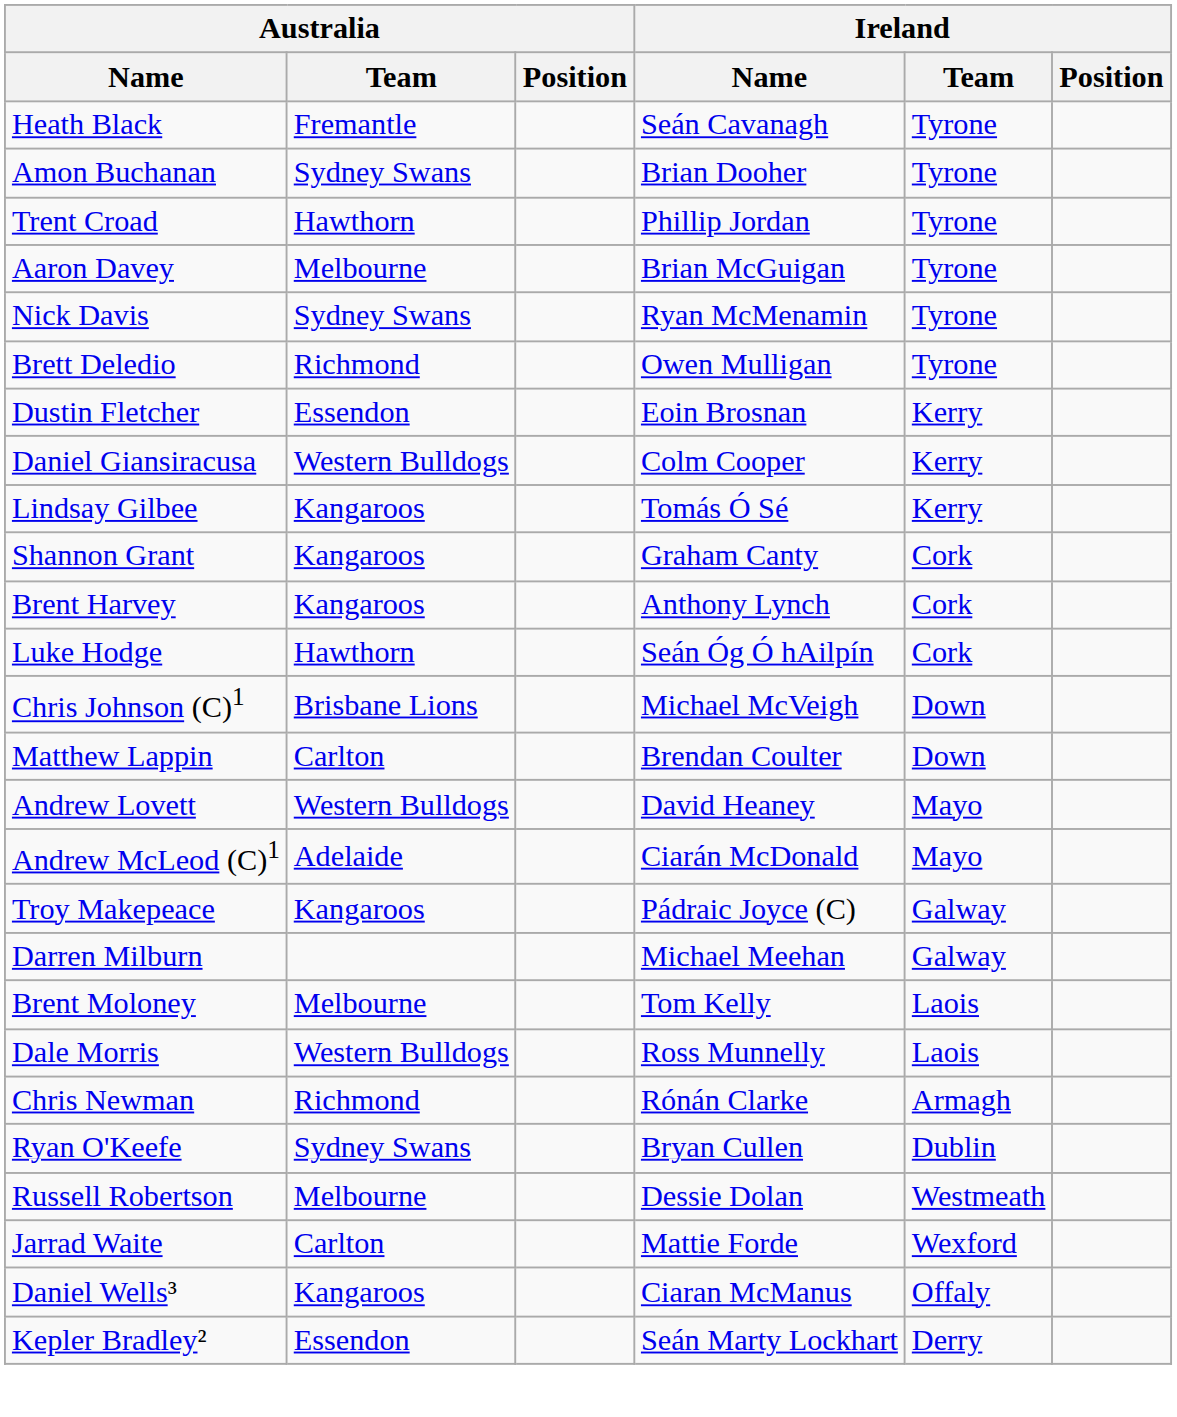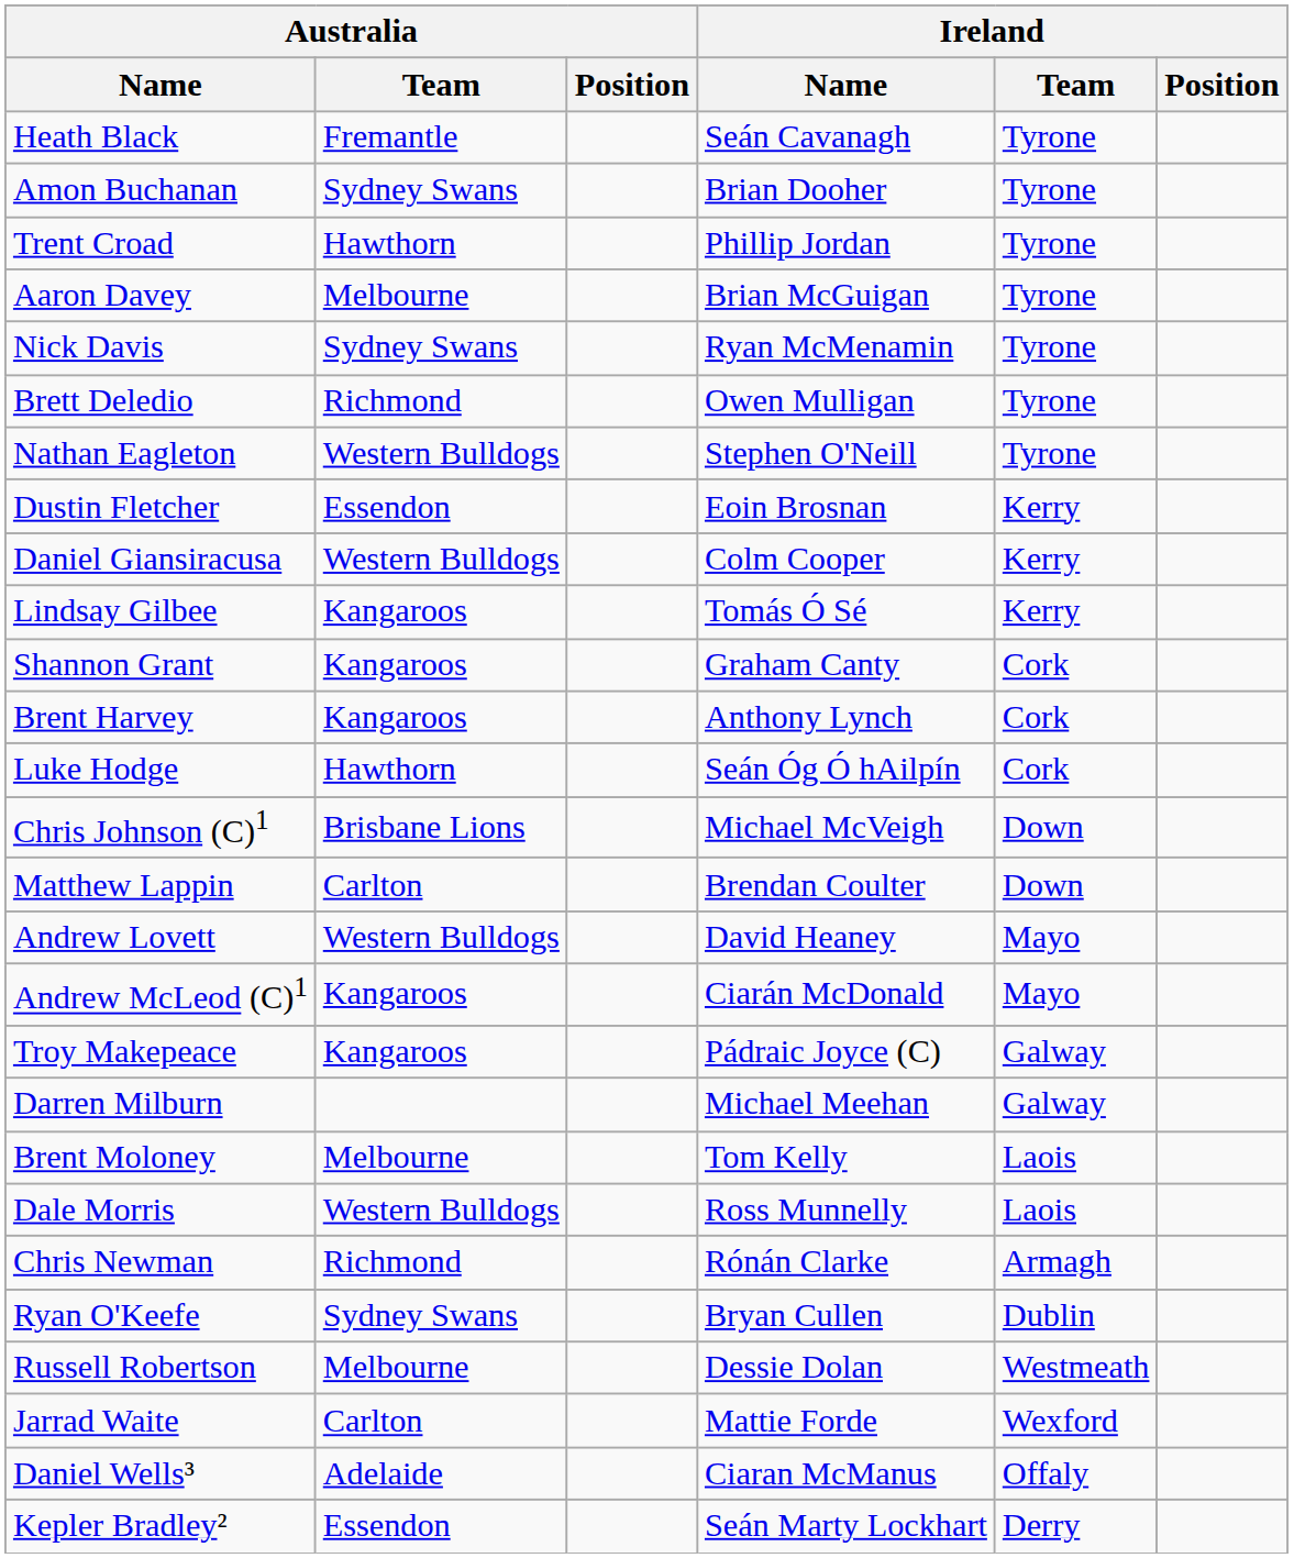+ row: Nathan Eagleton | Western Bulldogs | Stephen O'Neill | Tyrone
Andrew McLeod (C)1 | Australia / Team: Adelaide -> Kangaroos
Daniel Wells³ | Australia / Team: Kangaroos -> Adelaide
